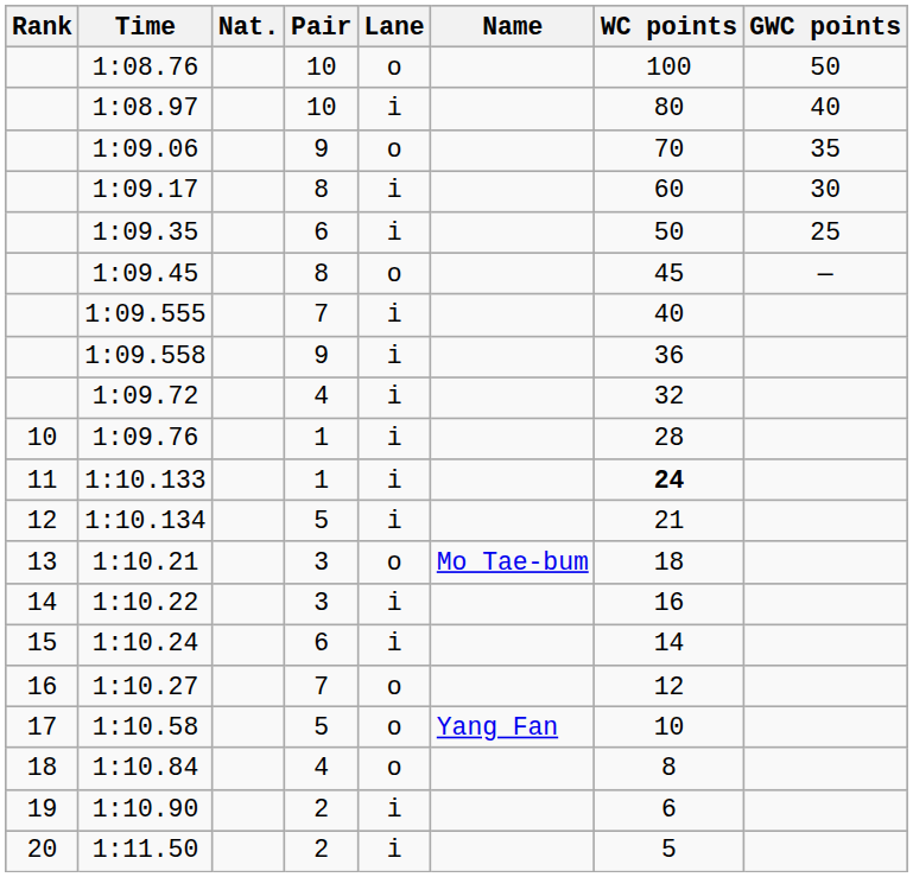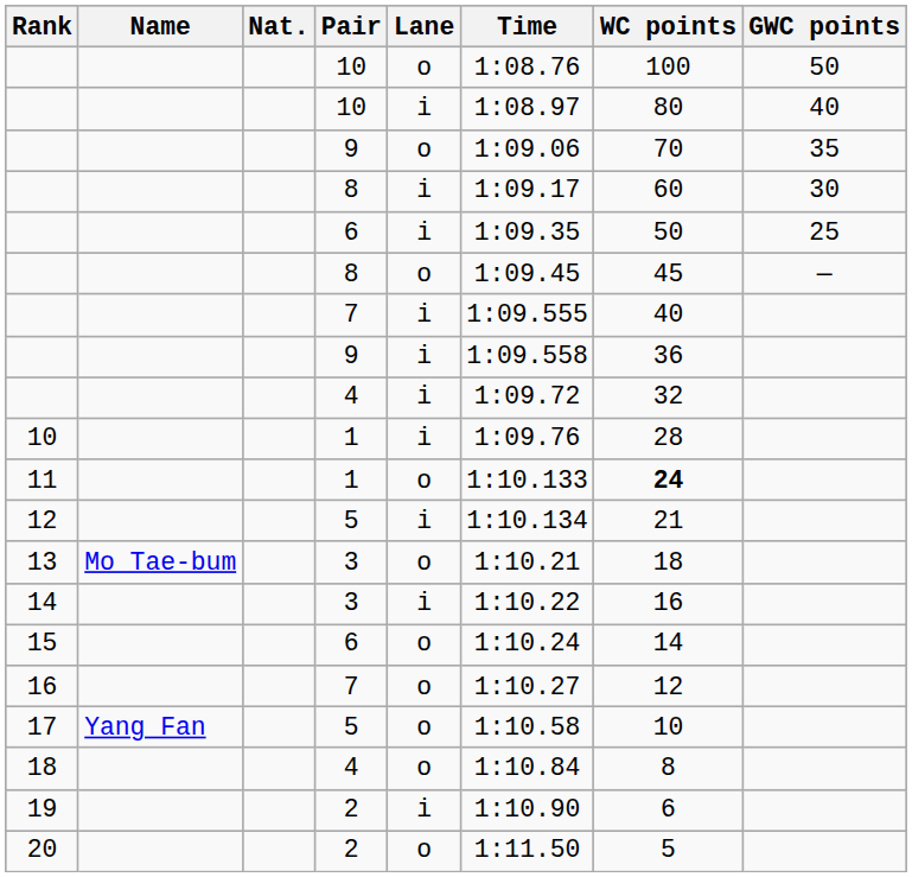columns swapped: Name <-> Time
11 | Lane: i -> o
15 | Lane: i -> o
20 | Lane: i -> o
